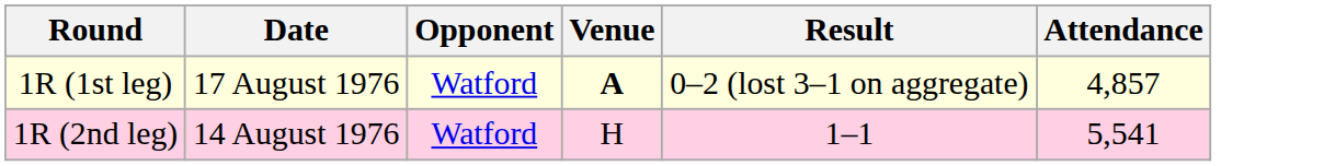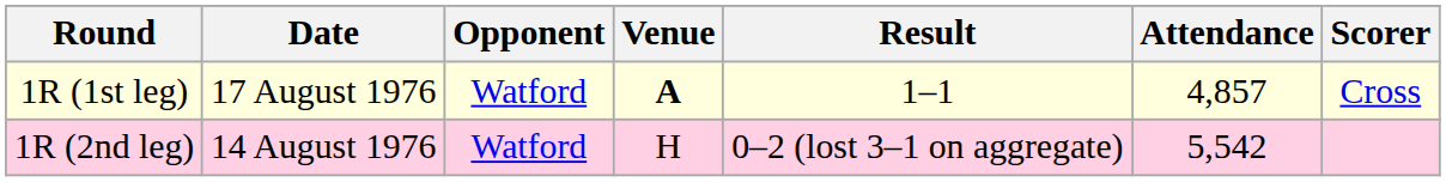+ column: Scorer | Cross
1R (1st leg) | Result: 0–2 (lost 3–1 on aggregate) -> 1–1
1R (2nd leg) | Result: 1–1 -> 0–2 (lost 3–1 on aggregate)
1R (2nd leg) | Attendance: 5,541 -> 5,542
